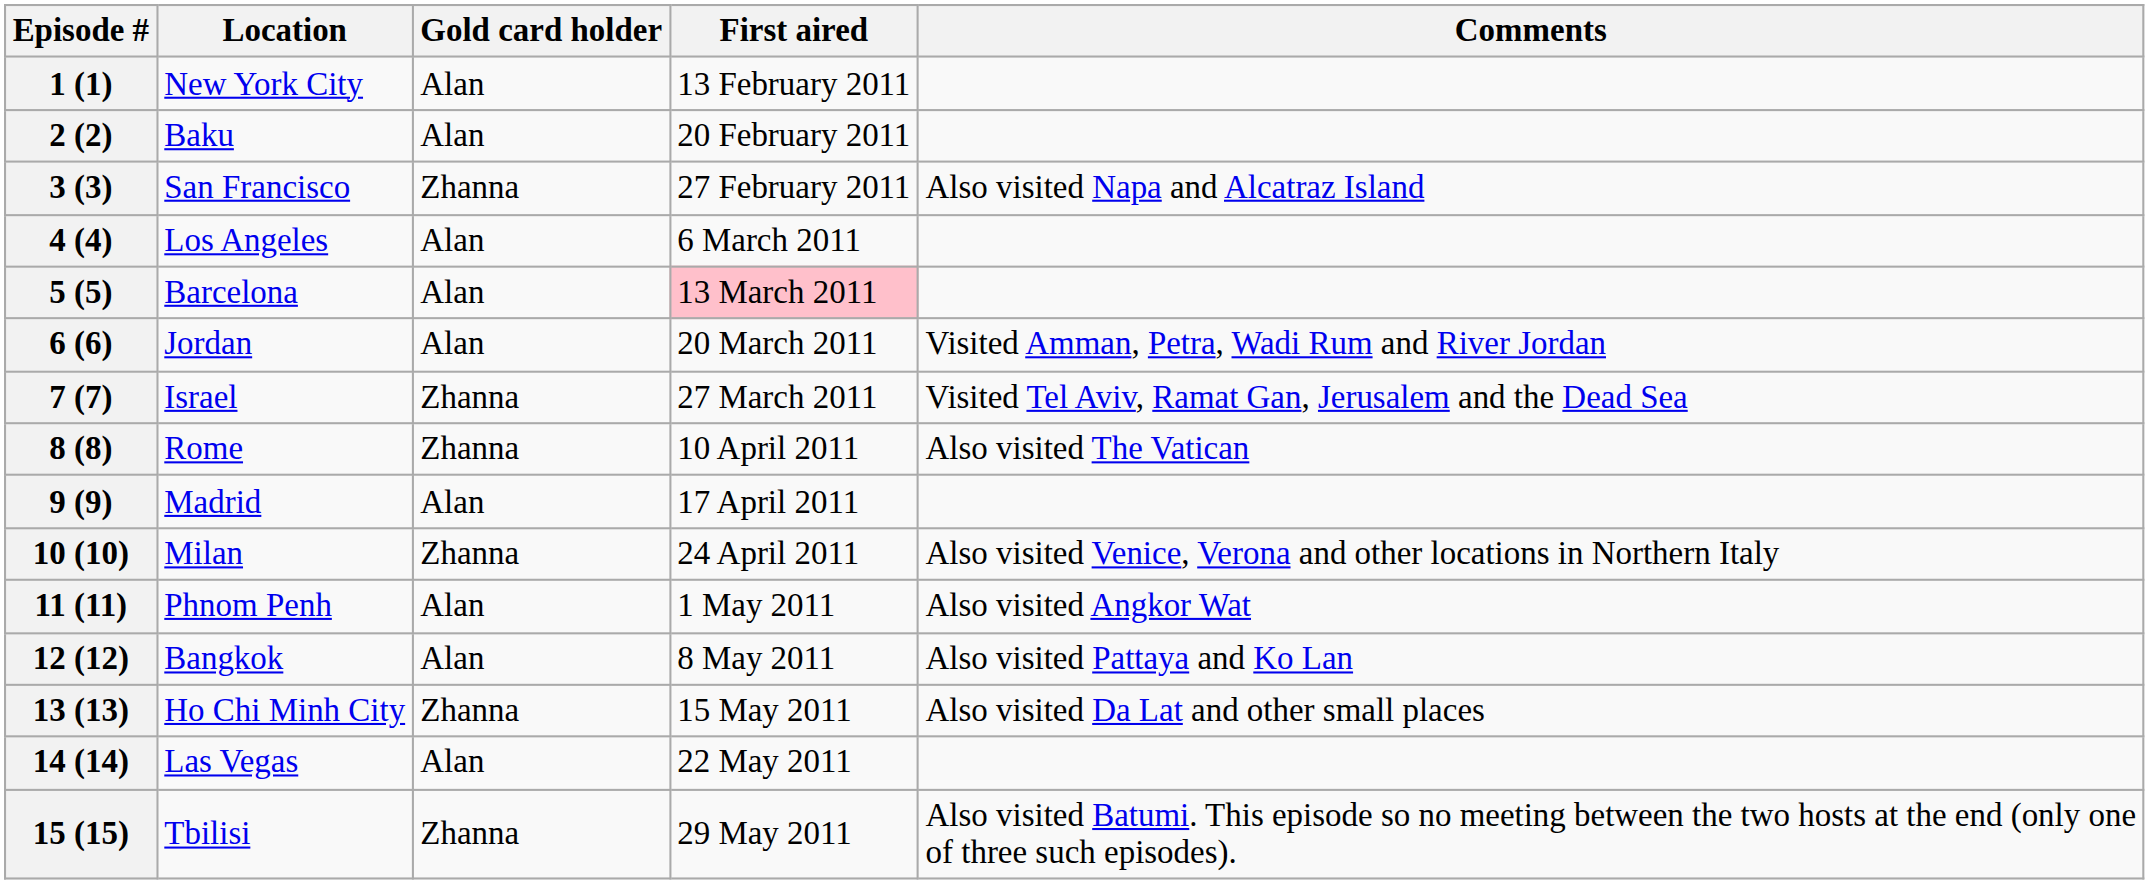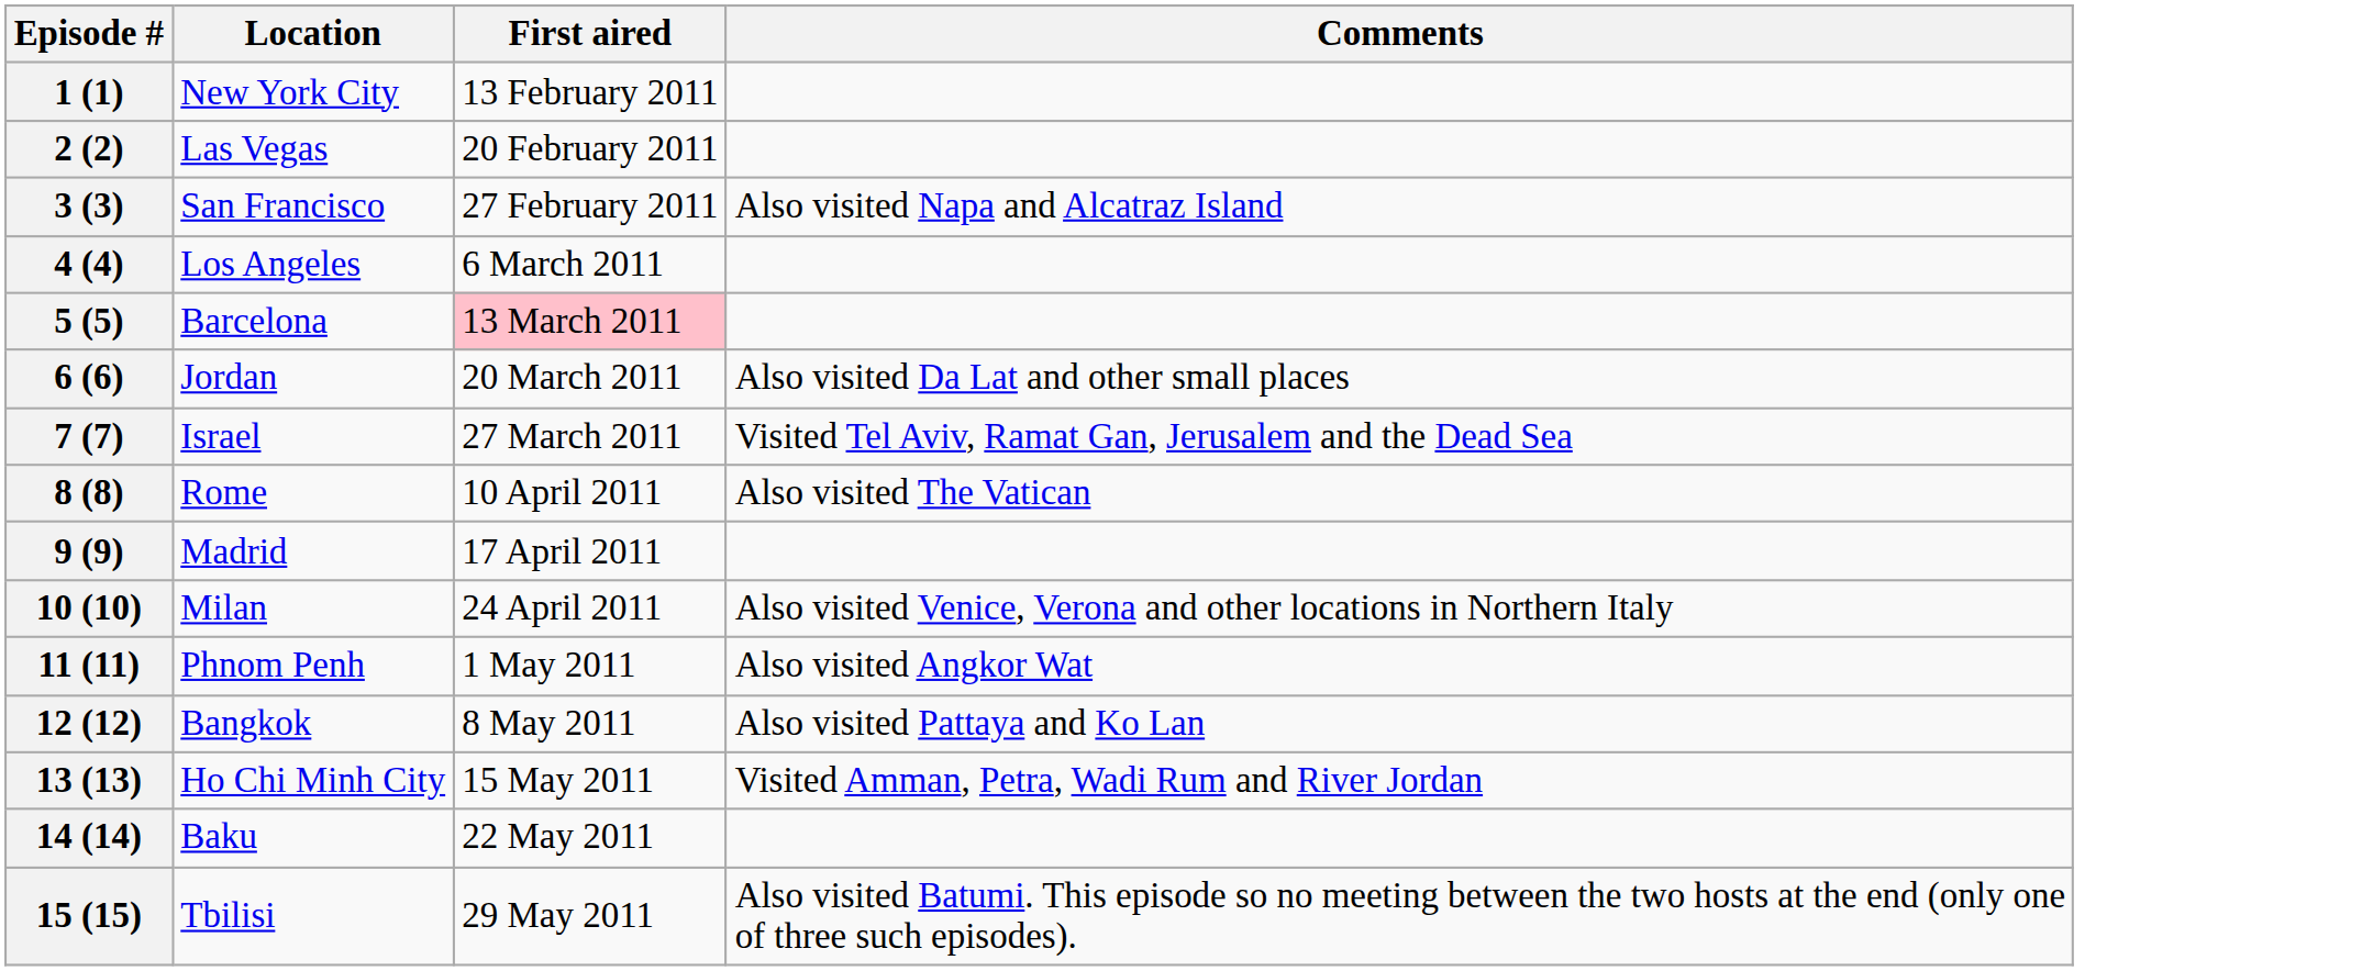- column: Gold card holder | Alan | Alan | Zhanna | Alan | Alan | Alan | Zhanna | Zhanna | Alan | Zhanna | Alan | Alan | Zhanna | Alan | Zhanna
2 (2) | Location: Baku -> Las Vegas
6 (6) | Comments: Visited Amman, Petra, Wadi Rum and River Jordan -> Also visited Da Lat and other small places
13 (13) | Comments: Also visited Da Lat and other small places -> Visited Amman, Petra, Wadi Rum and River Jordan
14 (14) | Location: Las Vegas -> Baku
